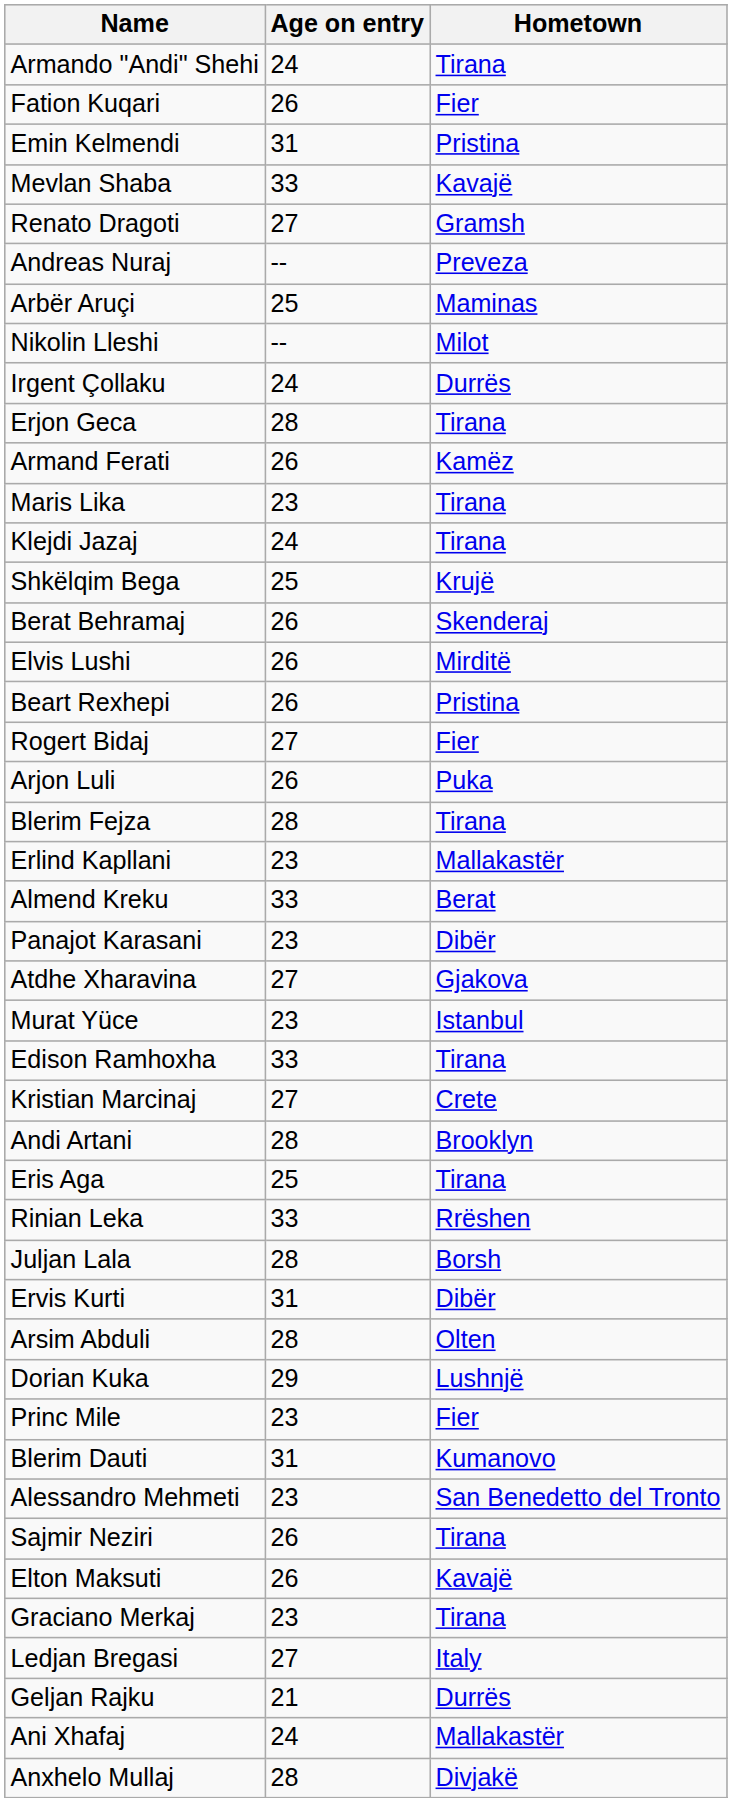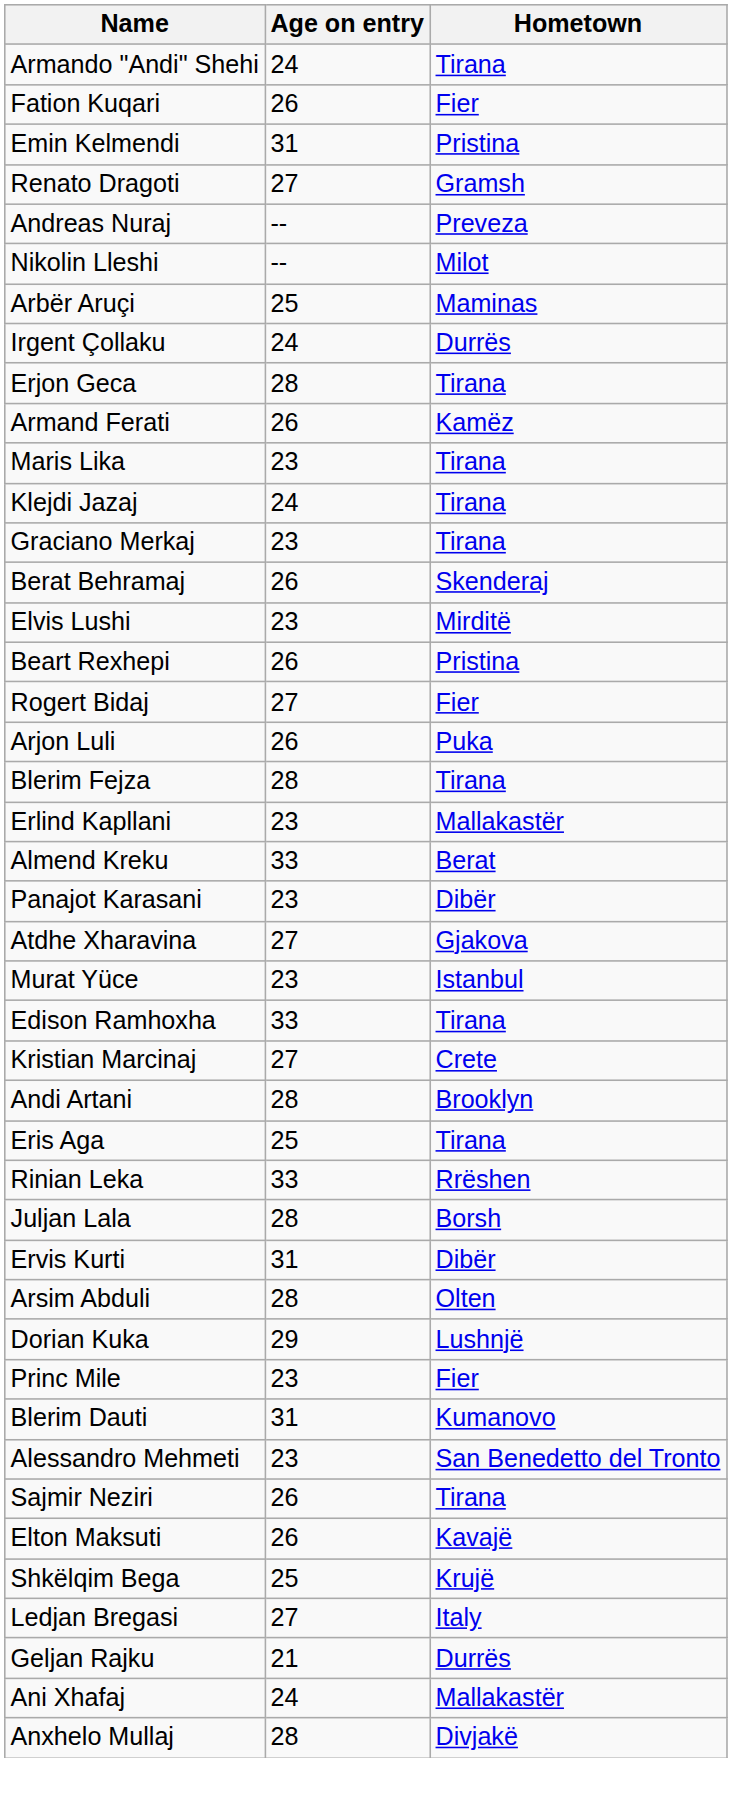- row: Mevlan Shaba | 33 | Kavajë
rows swapped: Nikolin Lleshi <-> Arbër Aruçi
rows swapped: Graciano Merkaj <-> Shkëlqim Bega
Elvis Lushi | Age on entry: 26 -> 23
